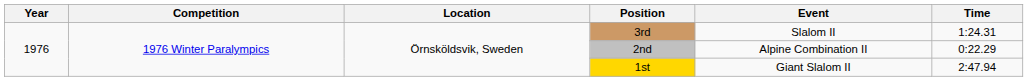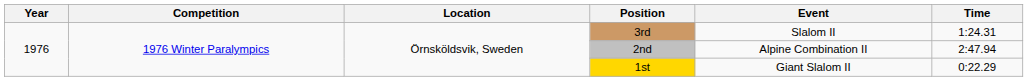2nd | Time: 0:22.29 -> 2:47.94
1st | Time: 2:47.94 -> 0:22.29
